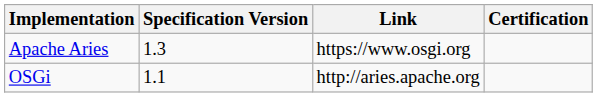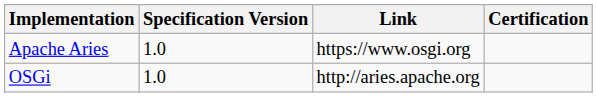Apache Aries | Specification Version: 1.3 -> 1.0
OSGi | Specification Version: 1.1 -> 1.0
